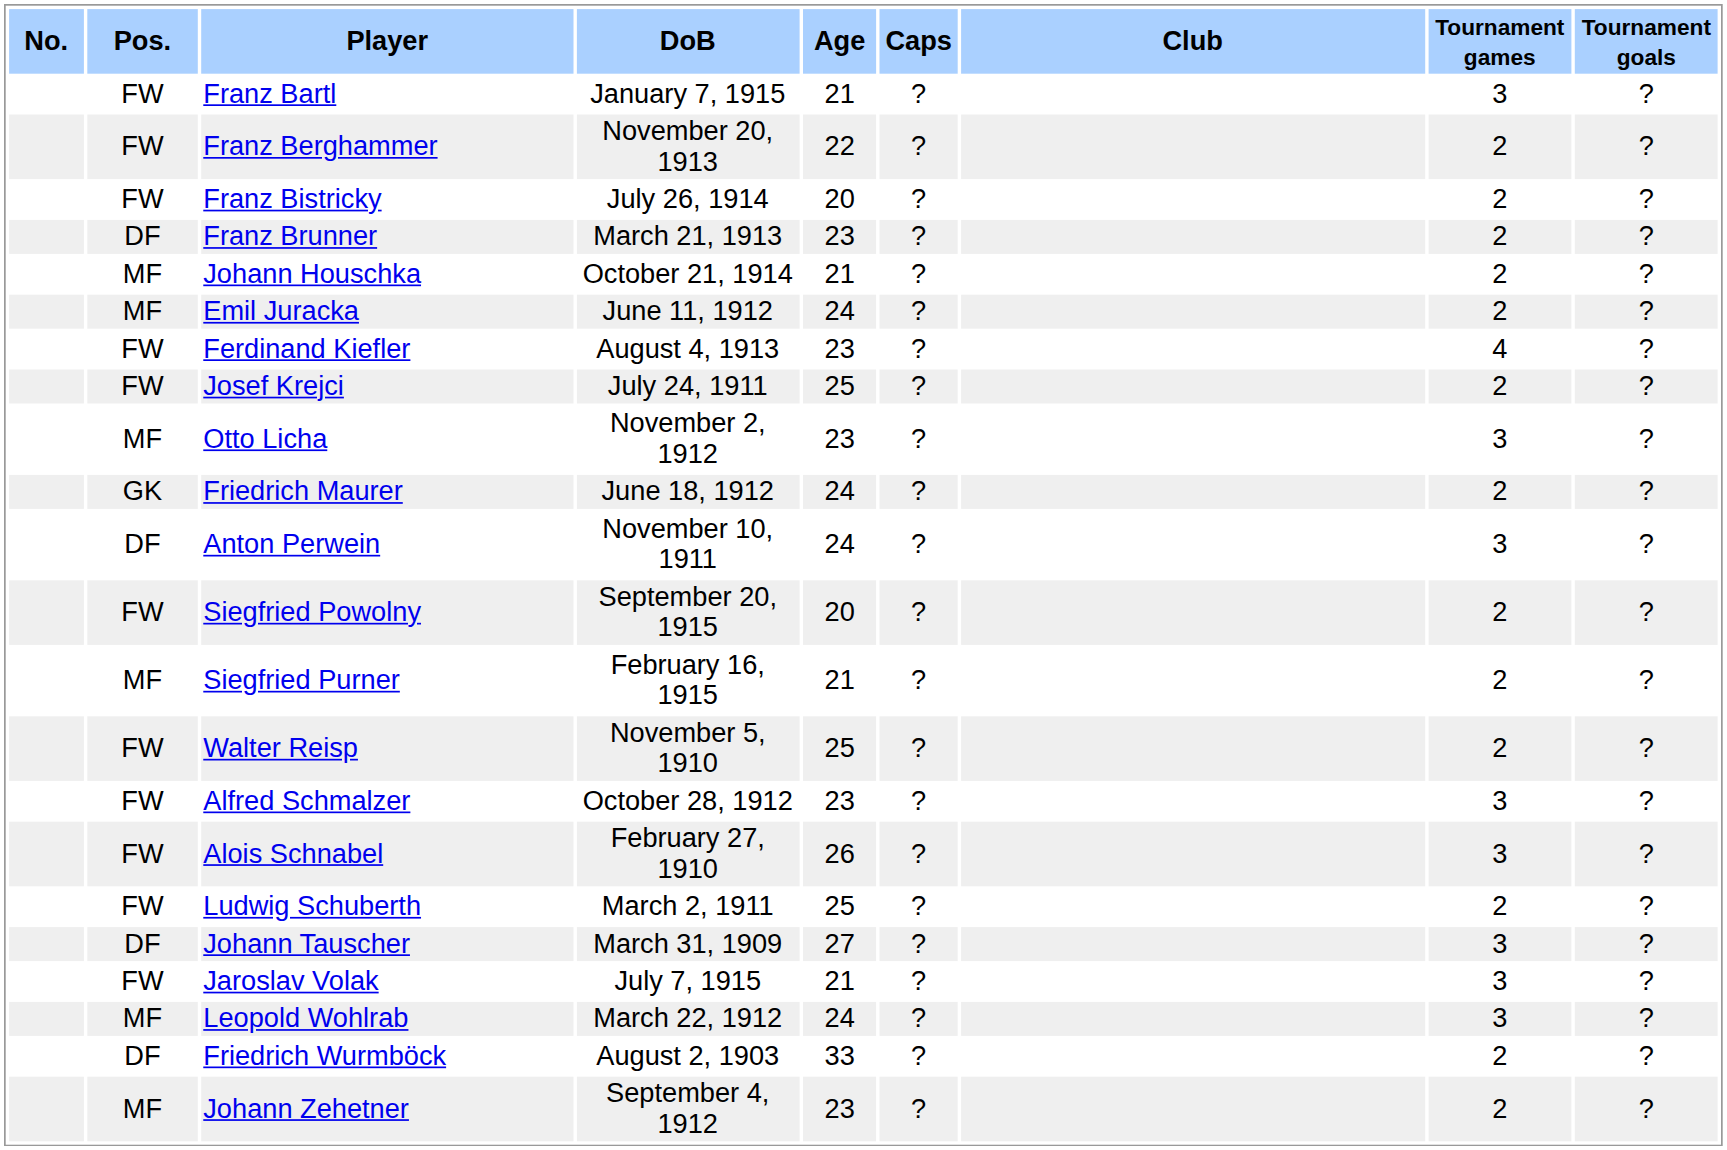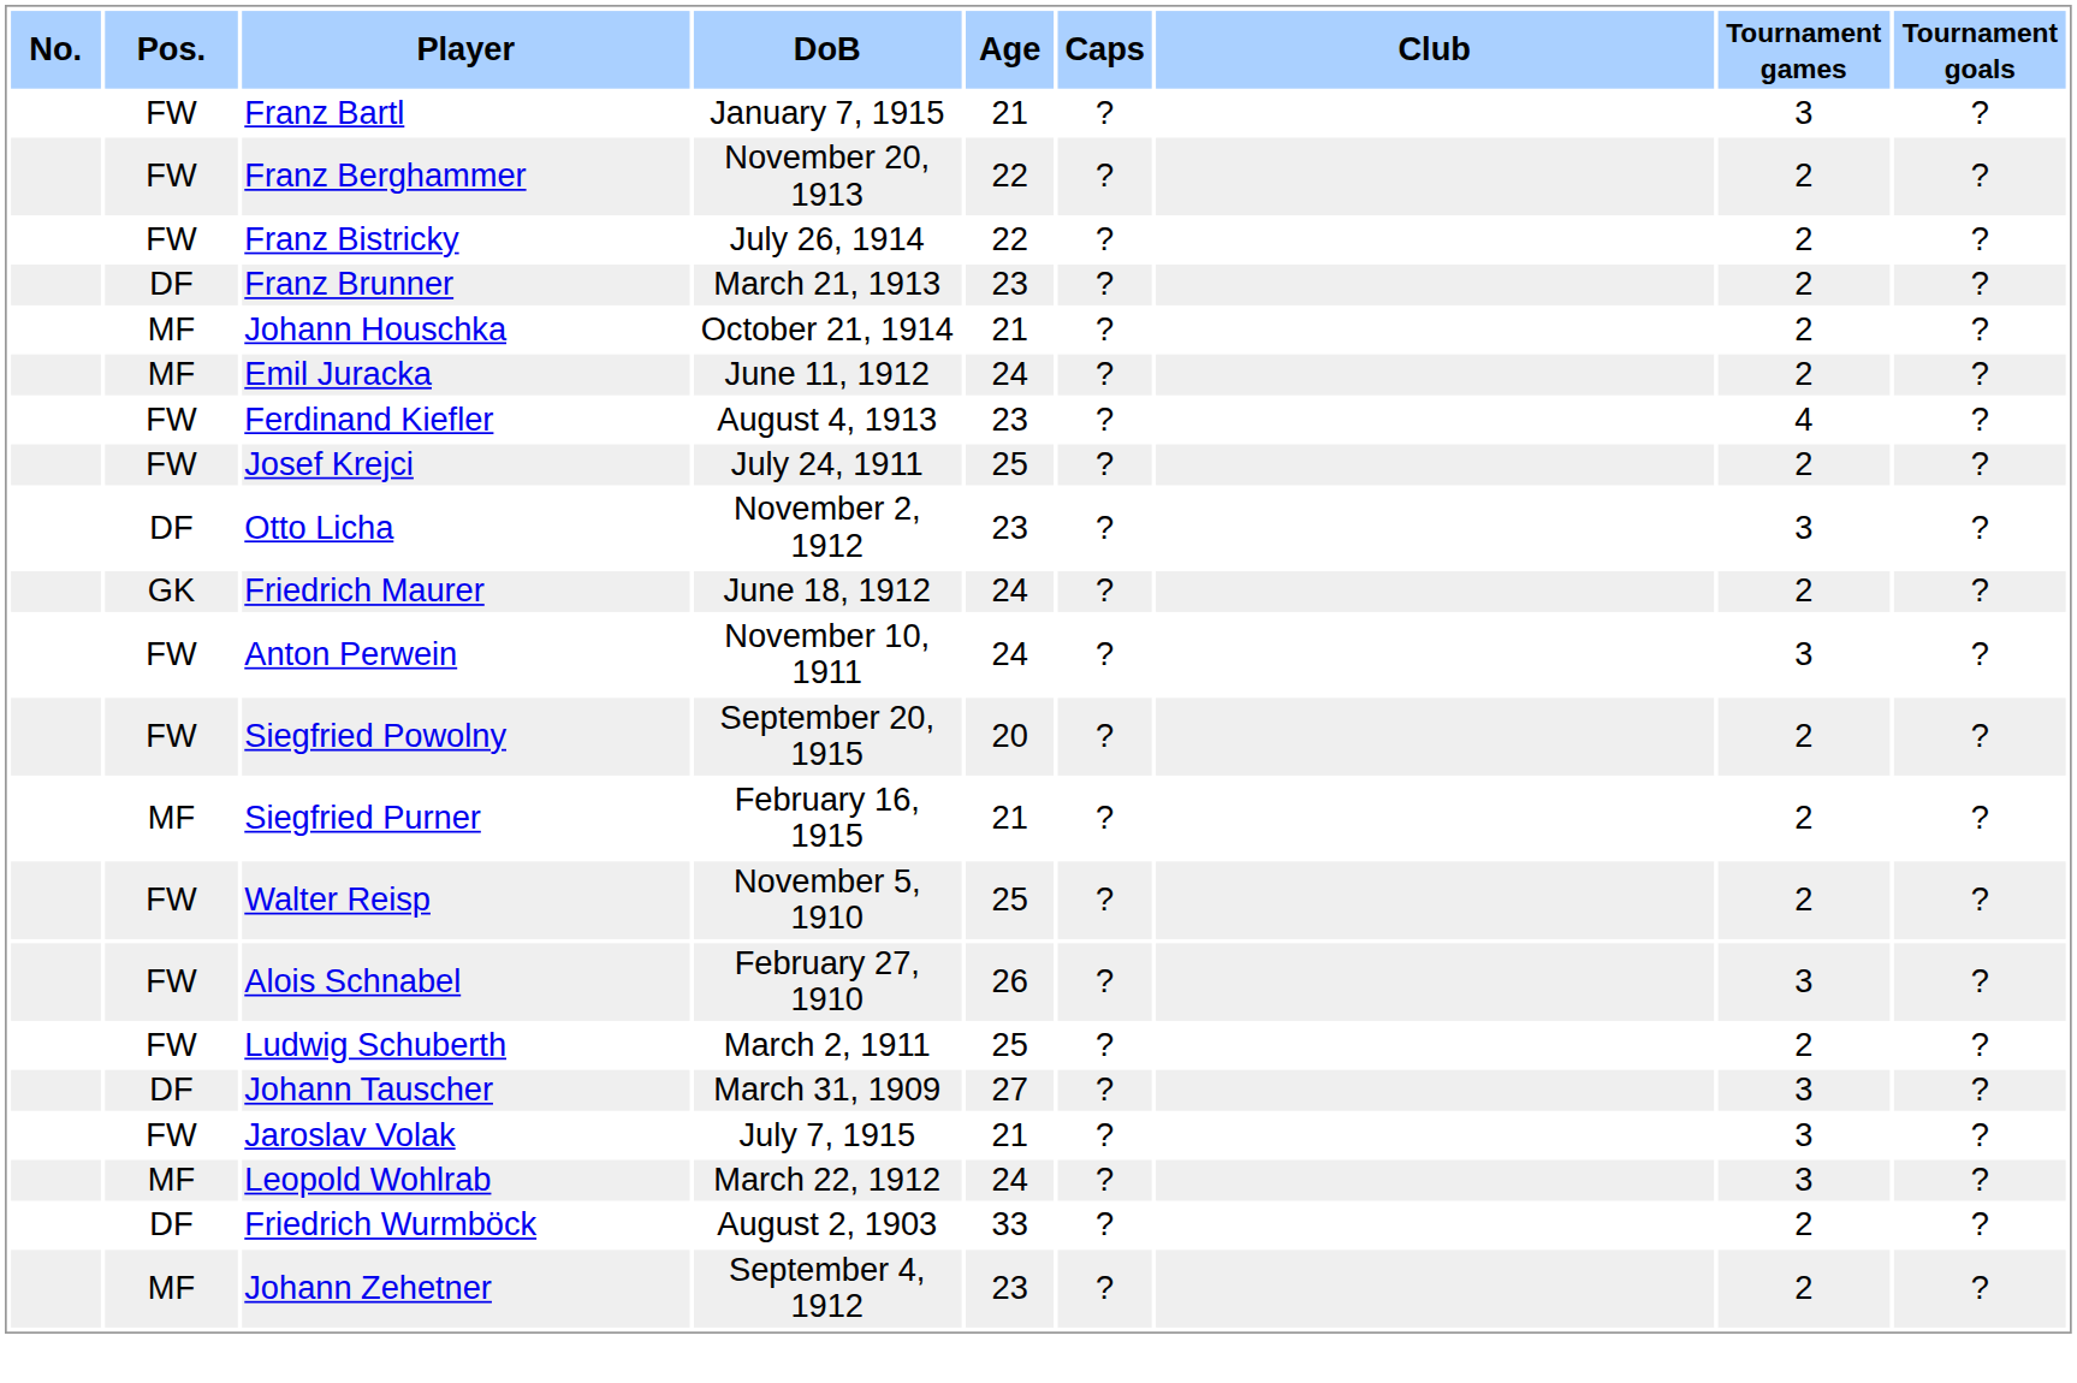Franz Bistricky | Age: 20 -> 22
Otto Licha | Pos.: MF -> DF
Anton Perwein | Pos.: DF -> FW
- row: FW | Alfred Schmalzer | October 28, 1912 | 23 | ? | 3 | ?
